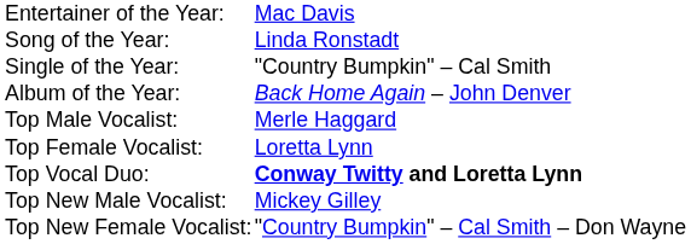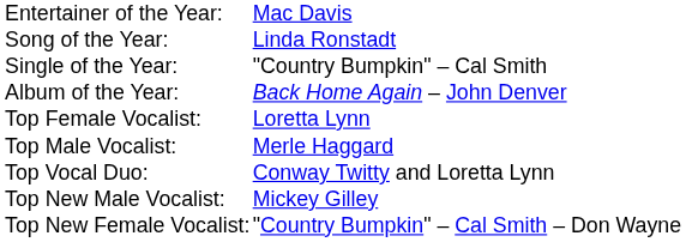rows swapped: Top Male Vocalist: <-> Top Female Vocalist:
Top Vocal Duo: | column 2: bold -> normal
